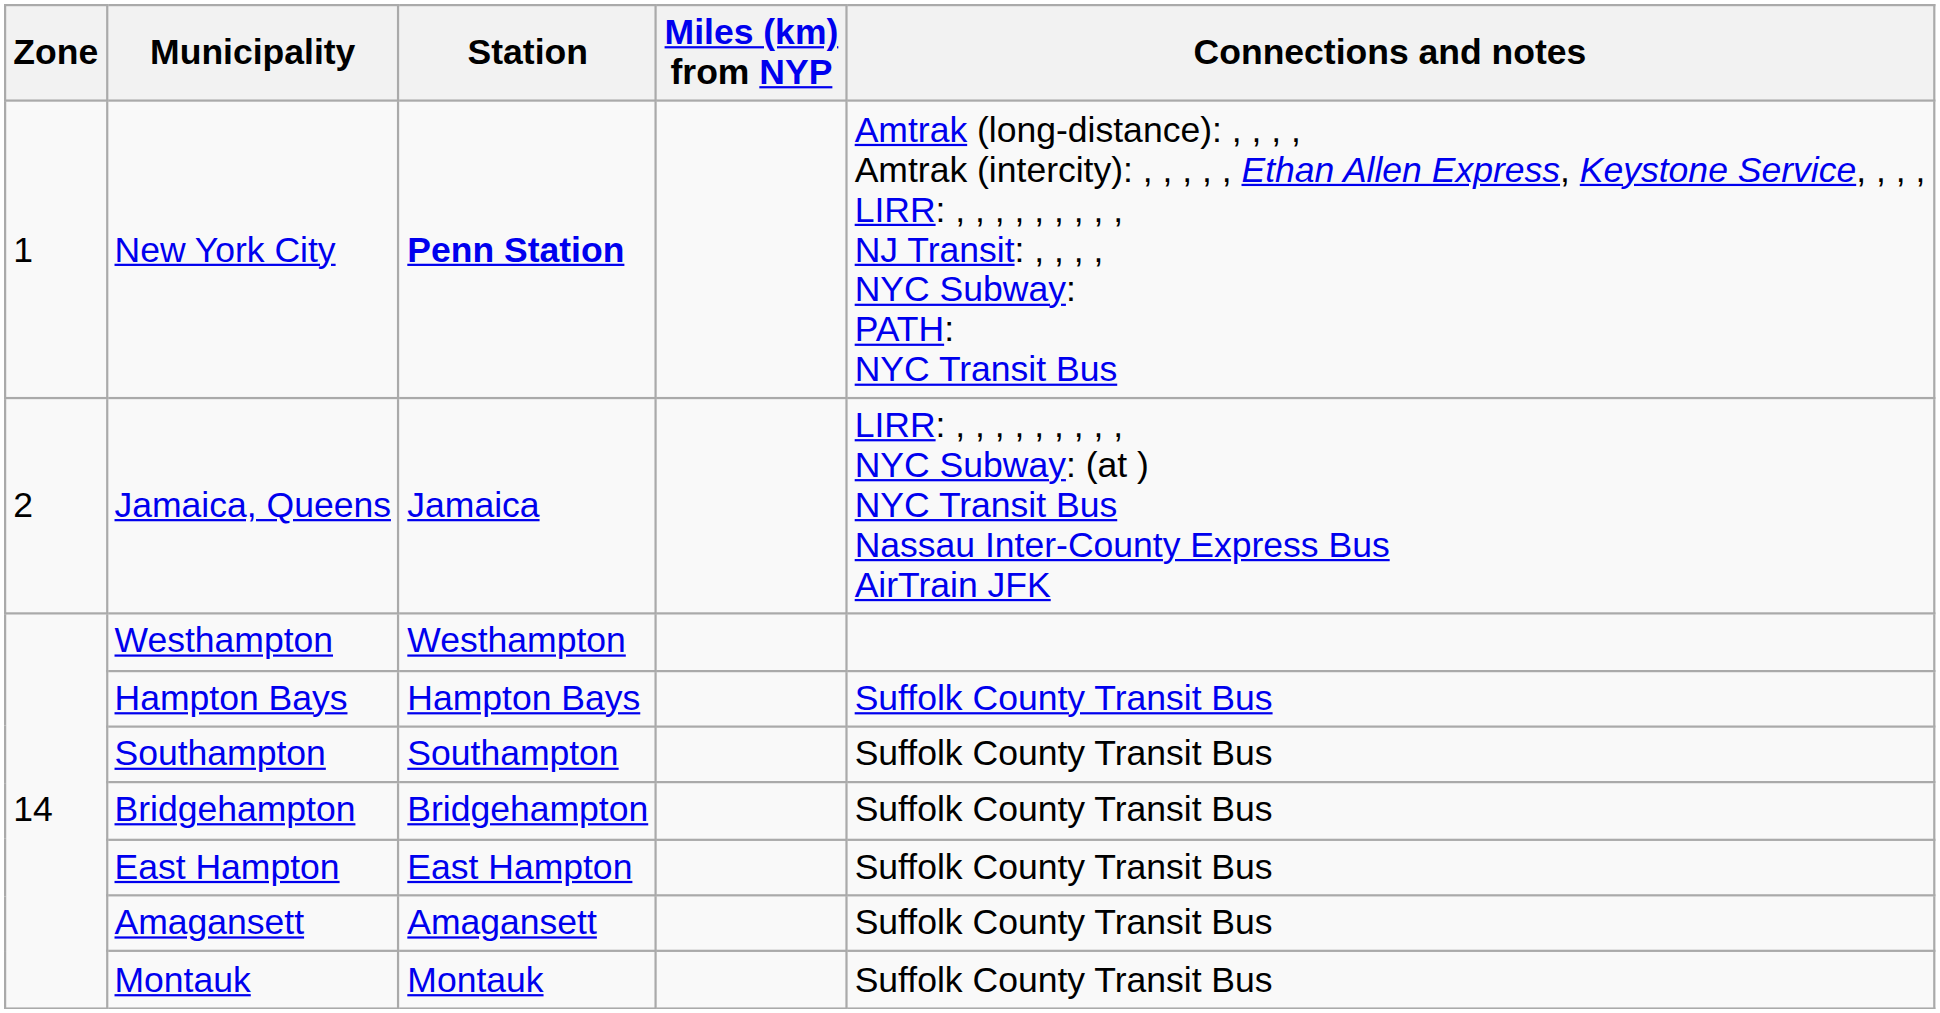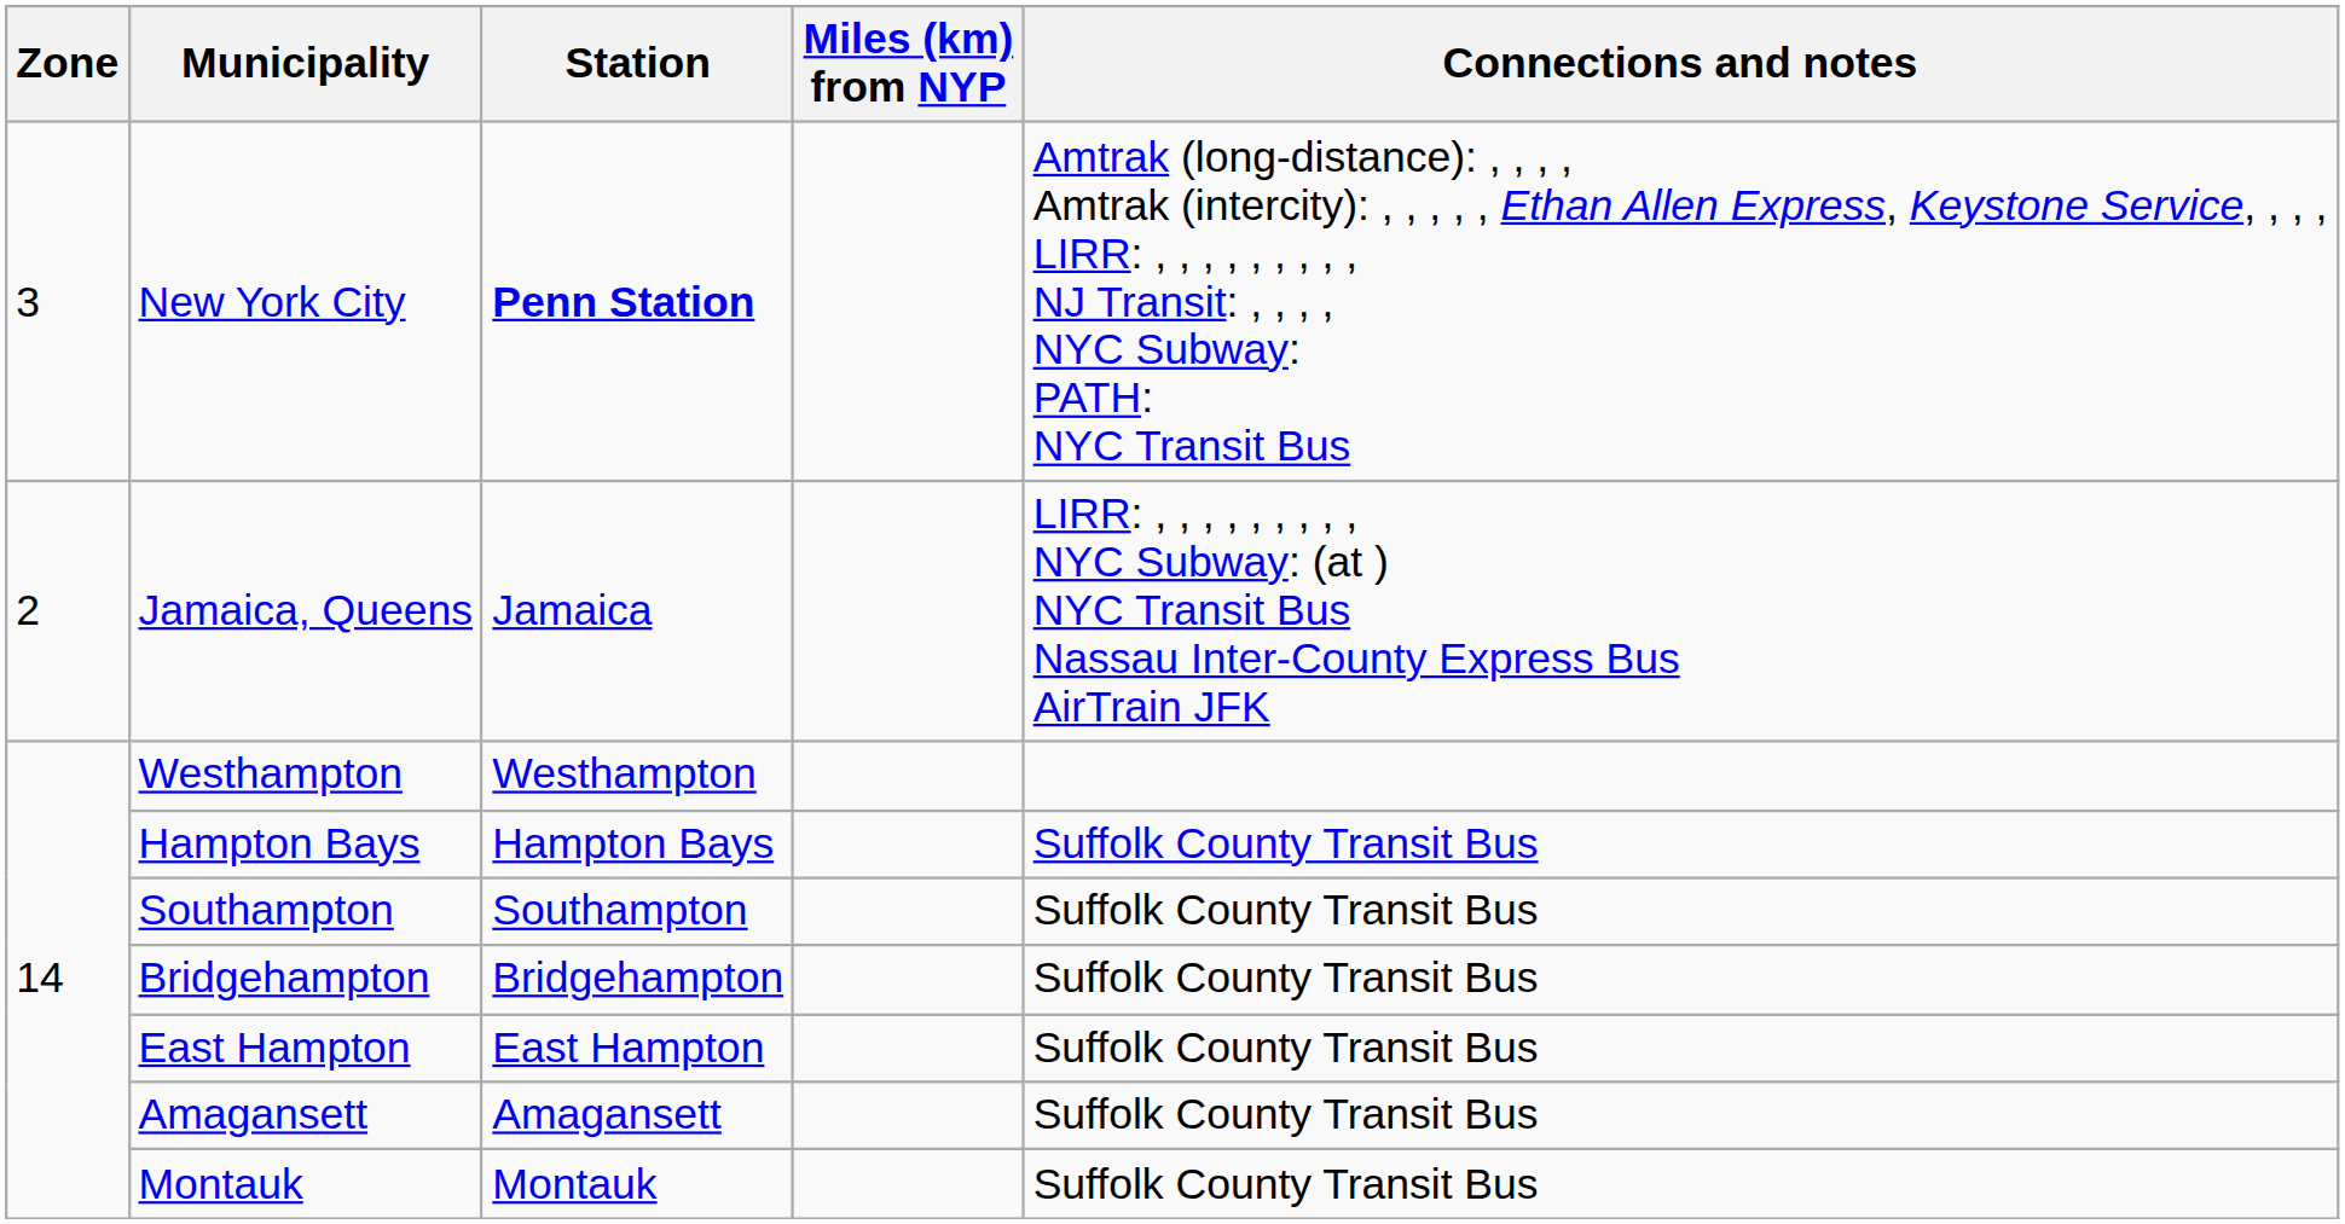New York City | Zone: 1 -> 3
